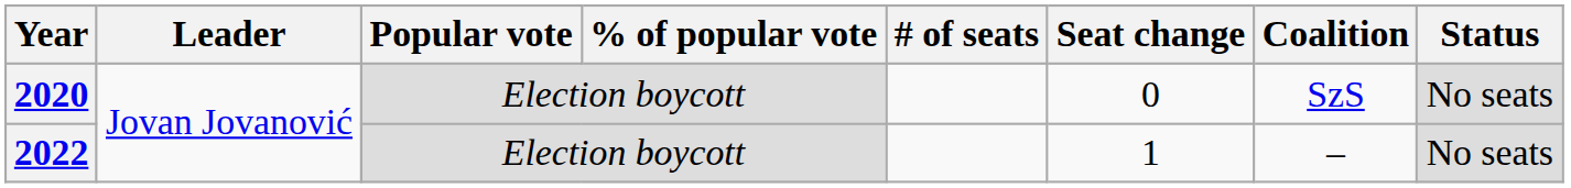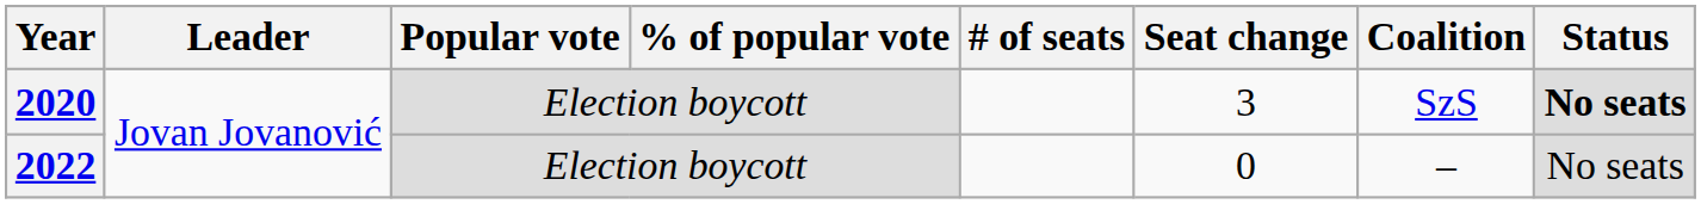2020 | Seat change: 0 -> 3
2020 | Status: normal -> bold
2022 | Seat change: 1 -> 0
